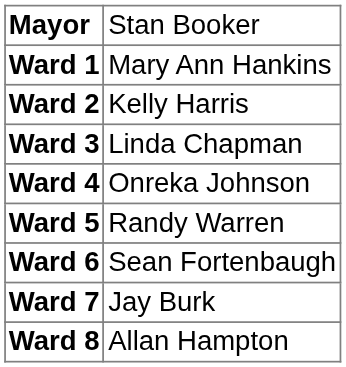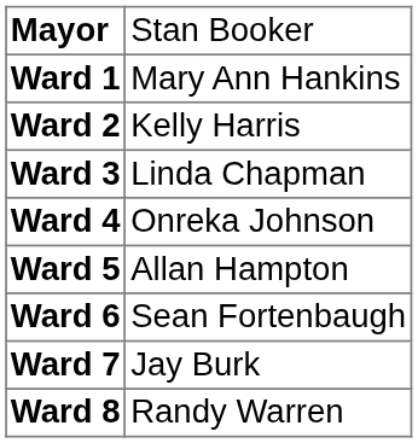Ward 5 | column 2: Randy Warren -> Allan Hampton
Ward 8 | column 2: Allan Hampton -> Randy Warren
